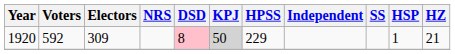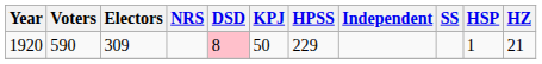1920 | Voters: 592 -> 590
1920 | KPJ: lightgrey background -> no background
